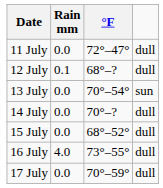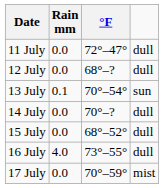12 July | Rain mm: 0.1 -> 0.0
13 July | Rain mm: 0.0 -> 0.1
17 July | column 4: dull -> mist
